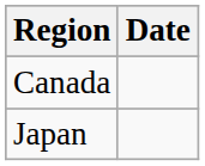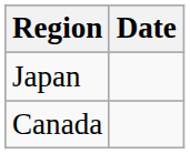rows swapped: Japan <-> Canada
